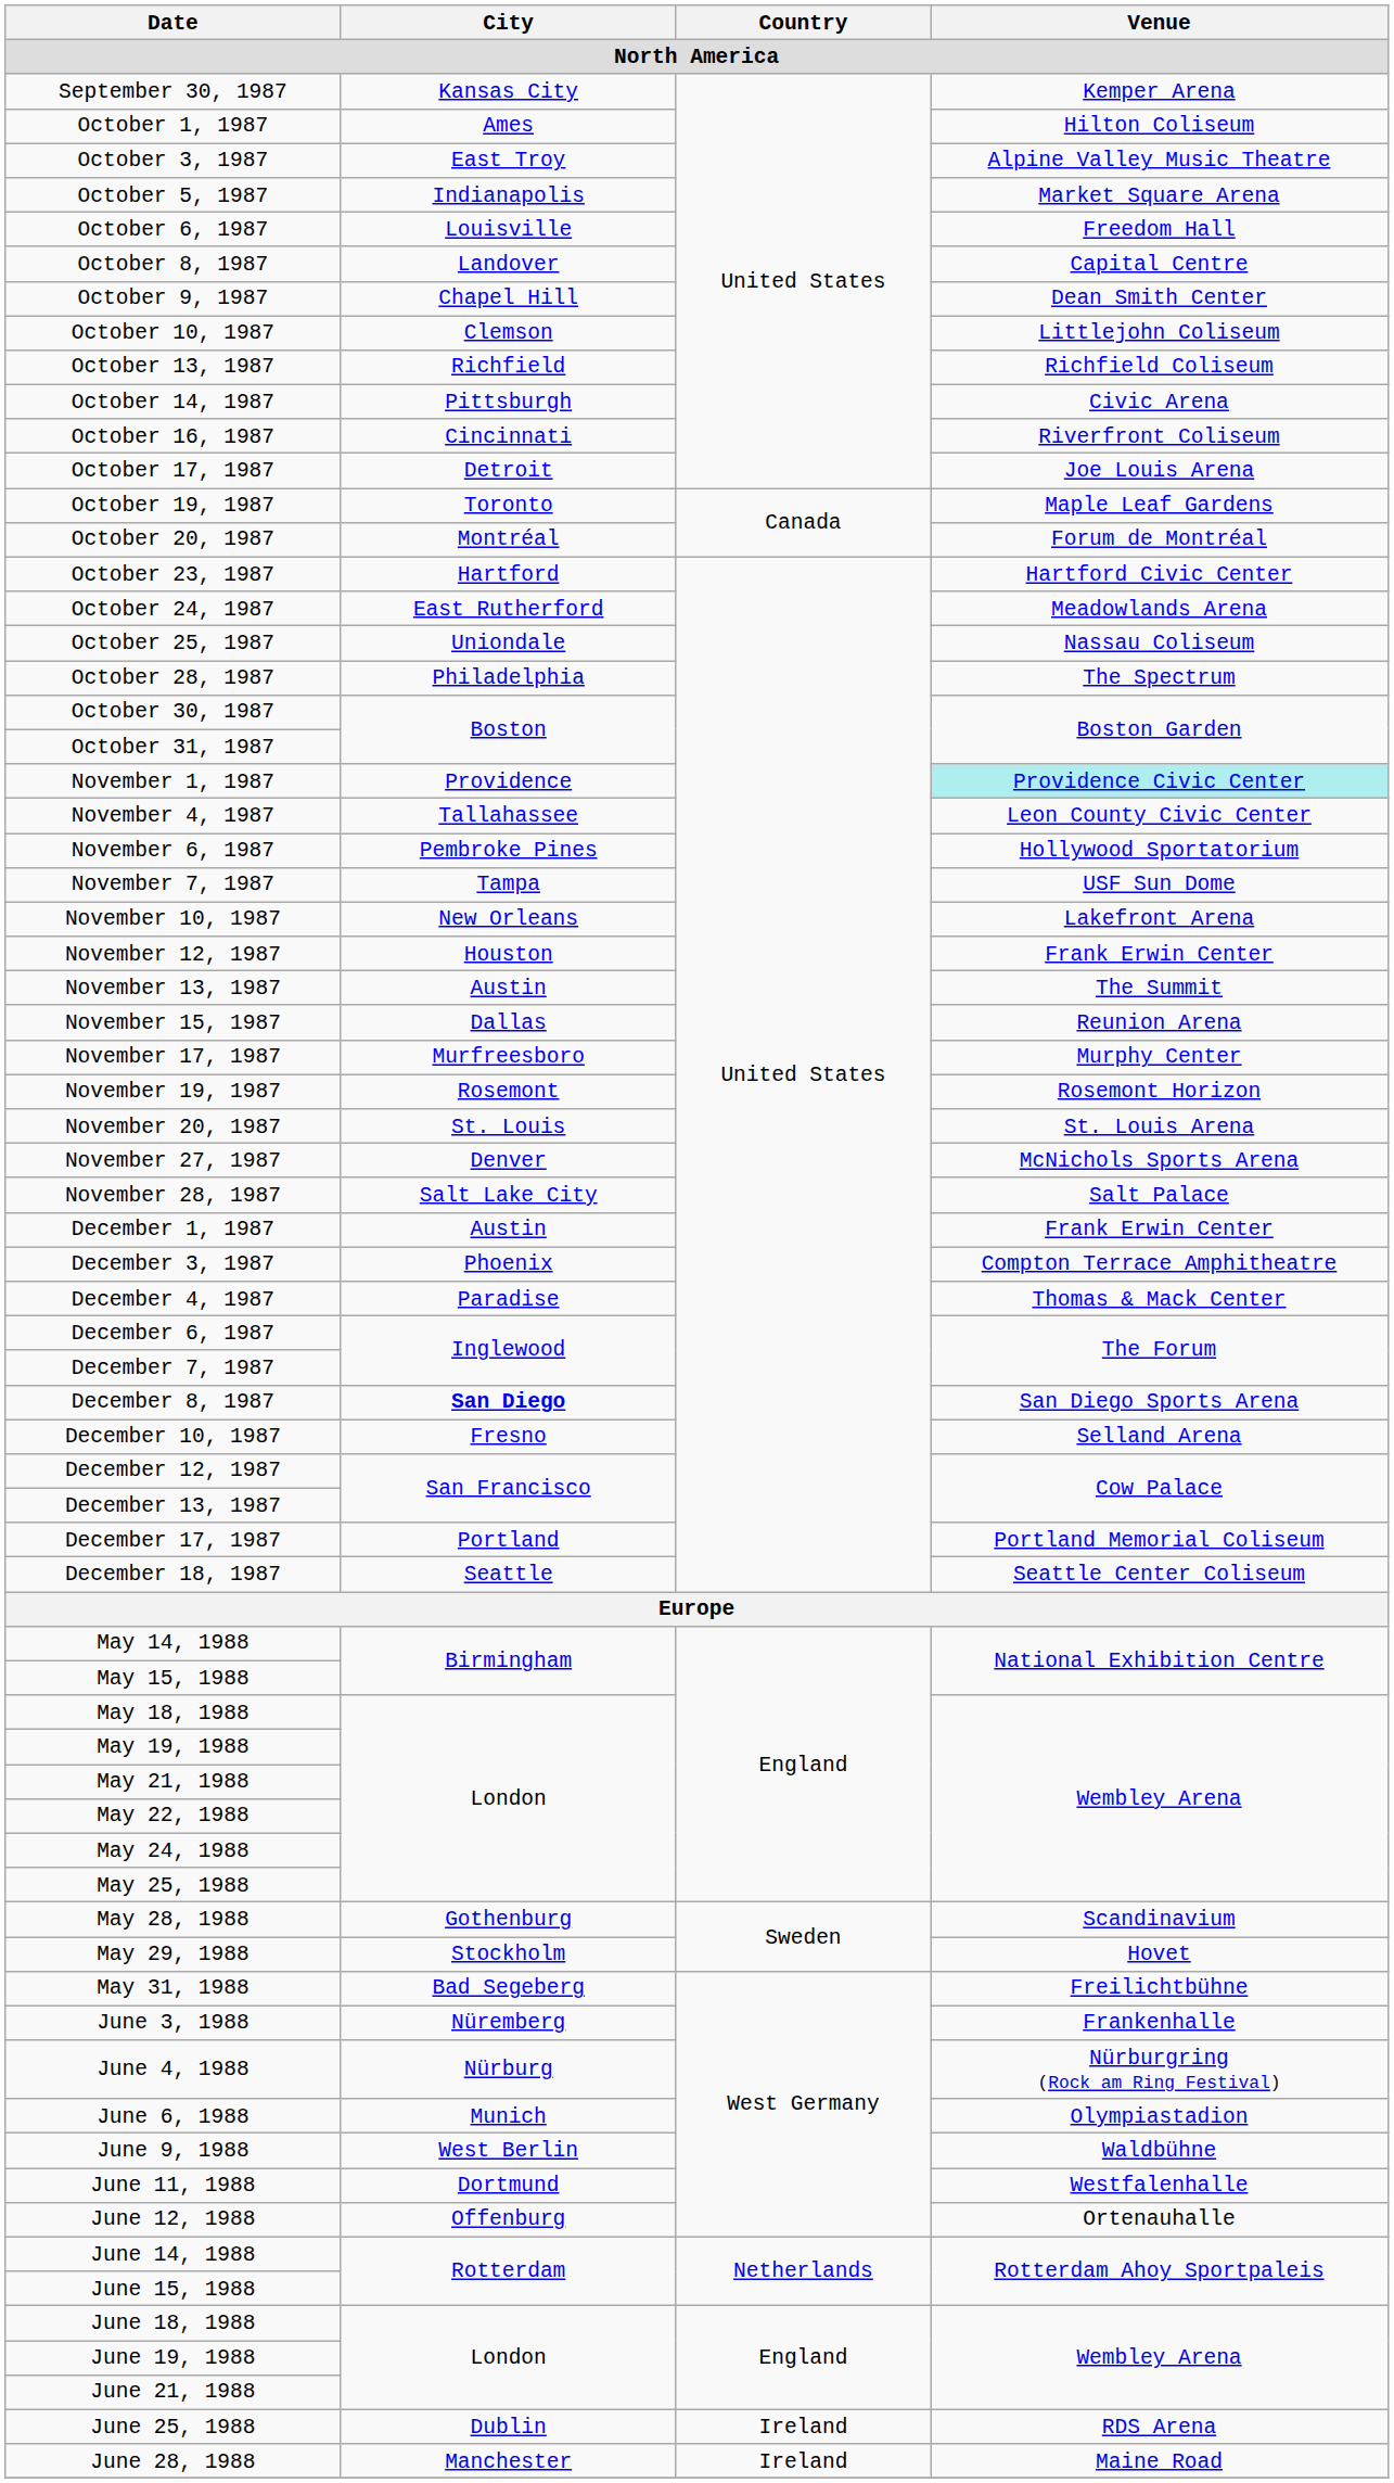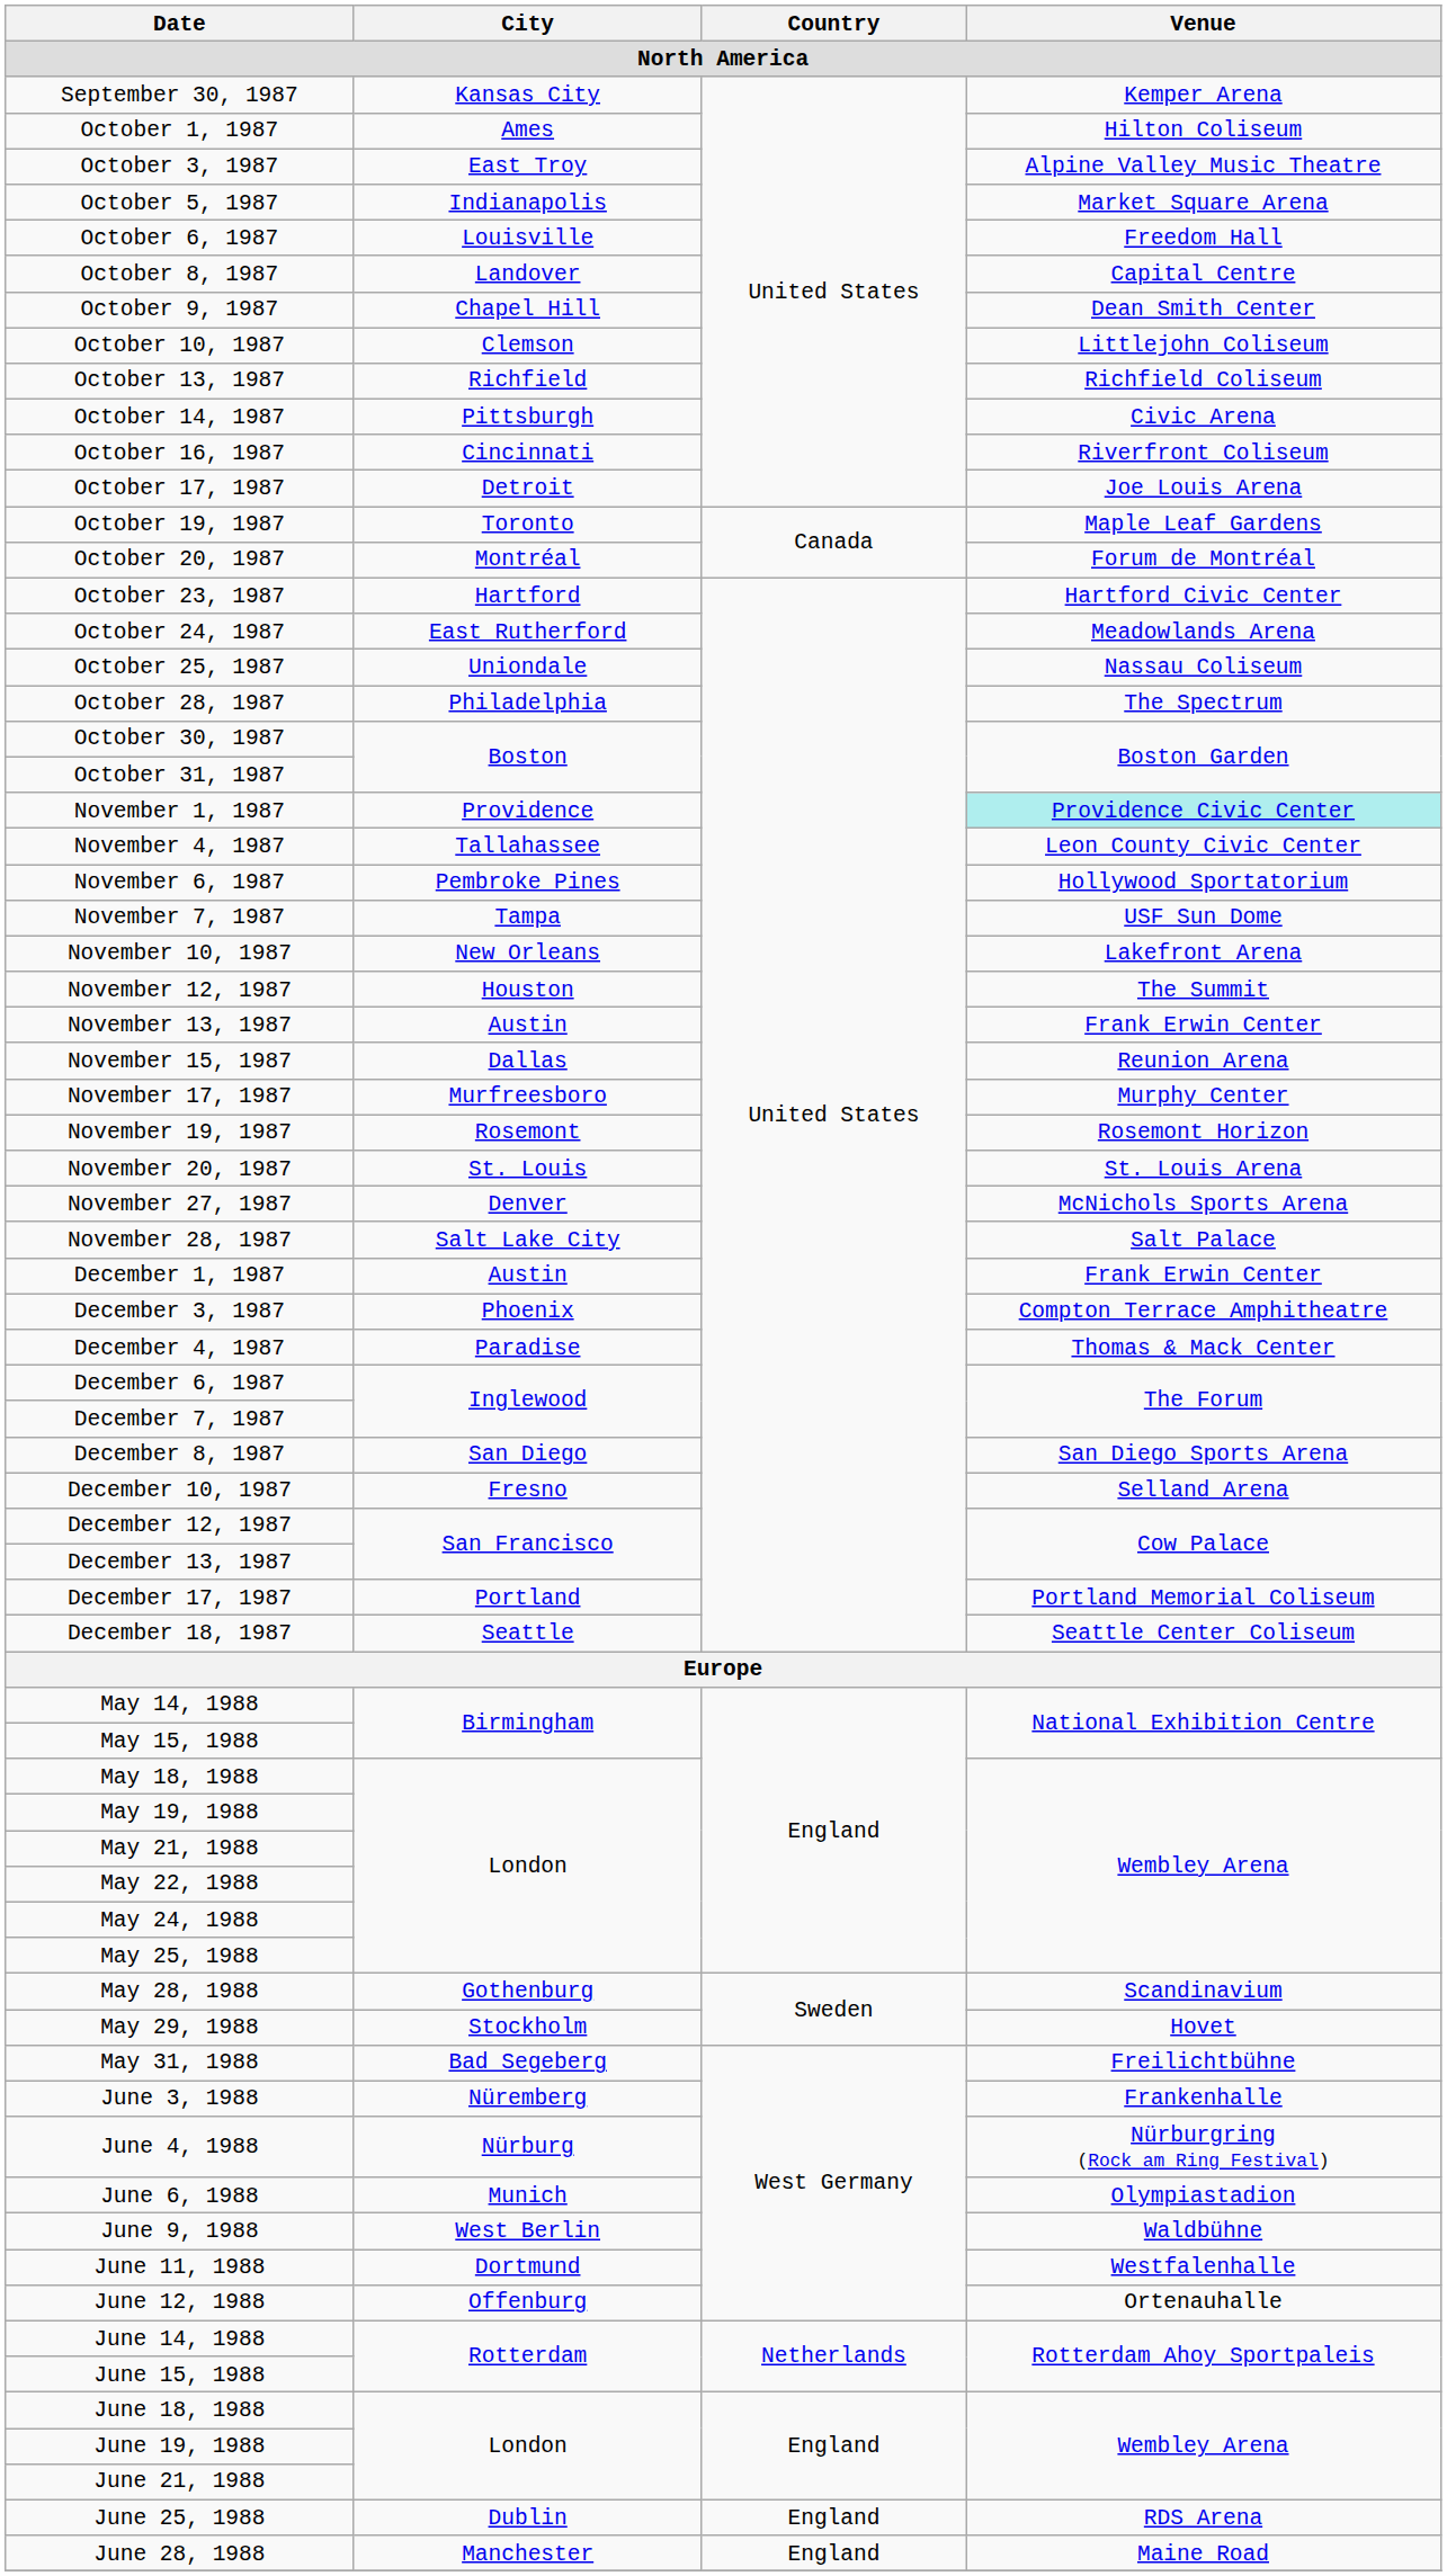November 12, 1987 | Venue: Frank Erwin Center -> The Summit
November 13, 1987 | Venue: The Summit -> Frank Erwin Center
December 8, 1987 | City: bold -> normal
June 25, 1988 | Country: Ireland -> England
June 28, 1988 | Country: Ireland -> England
